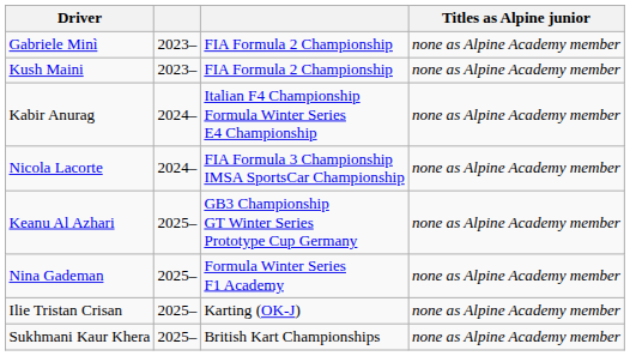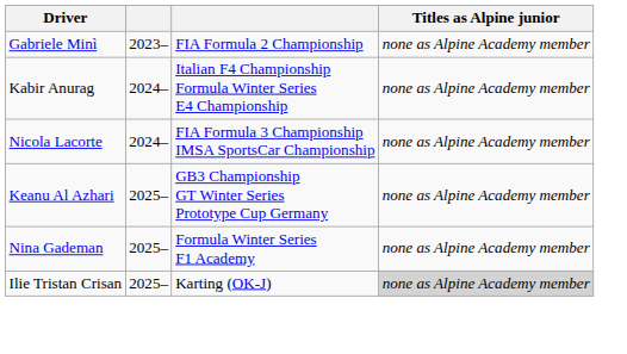- row: Kush Maini | 2023– | FIA Formula 2 Championship | none as Alpine Academy member
Ilie Tristan Crisan | Titles as Alpine junior: no background -> lightgrey background
- row: Sukhmani Kaur Khera | 2025– | British Kart Championships | none as Alpine Academy member
